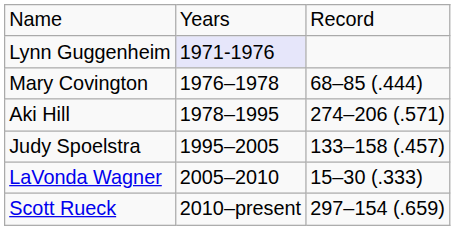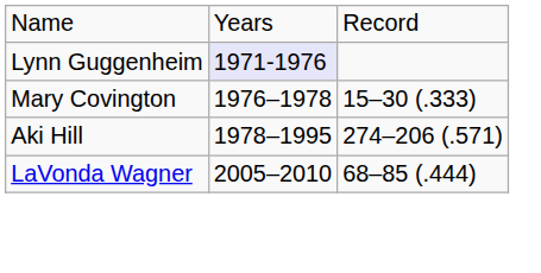Mary Covington | column 3: 68–85 (.444) -> 15–30 (.333)
- row: Judy Spoelstra | 1995–2005 | 133–158 (.457)
LaVonda Wagner | column 3: 15–30 (.333) -> 68–85 (.444)
- row: Scott Rueck | 2010–present | 297–154 (.659)
